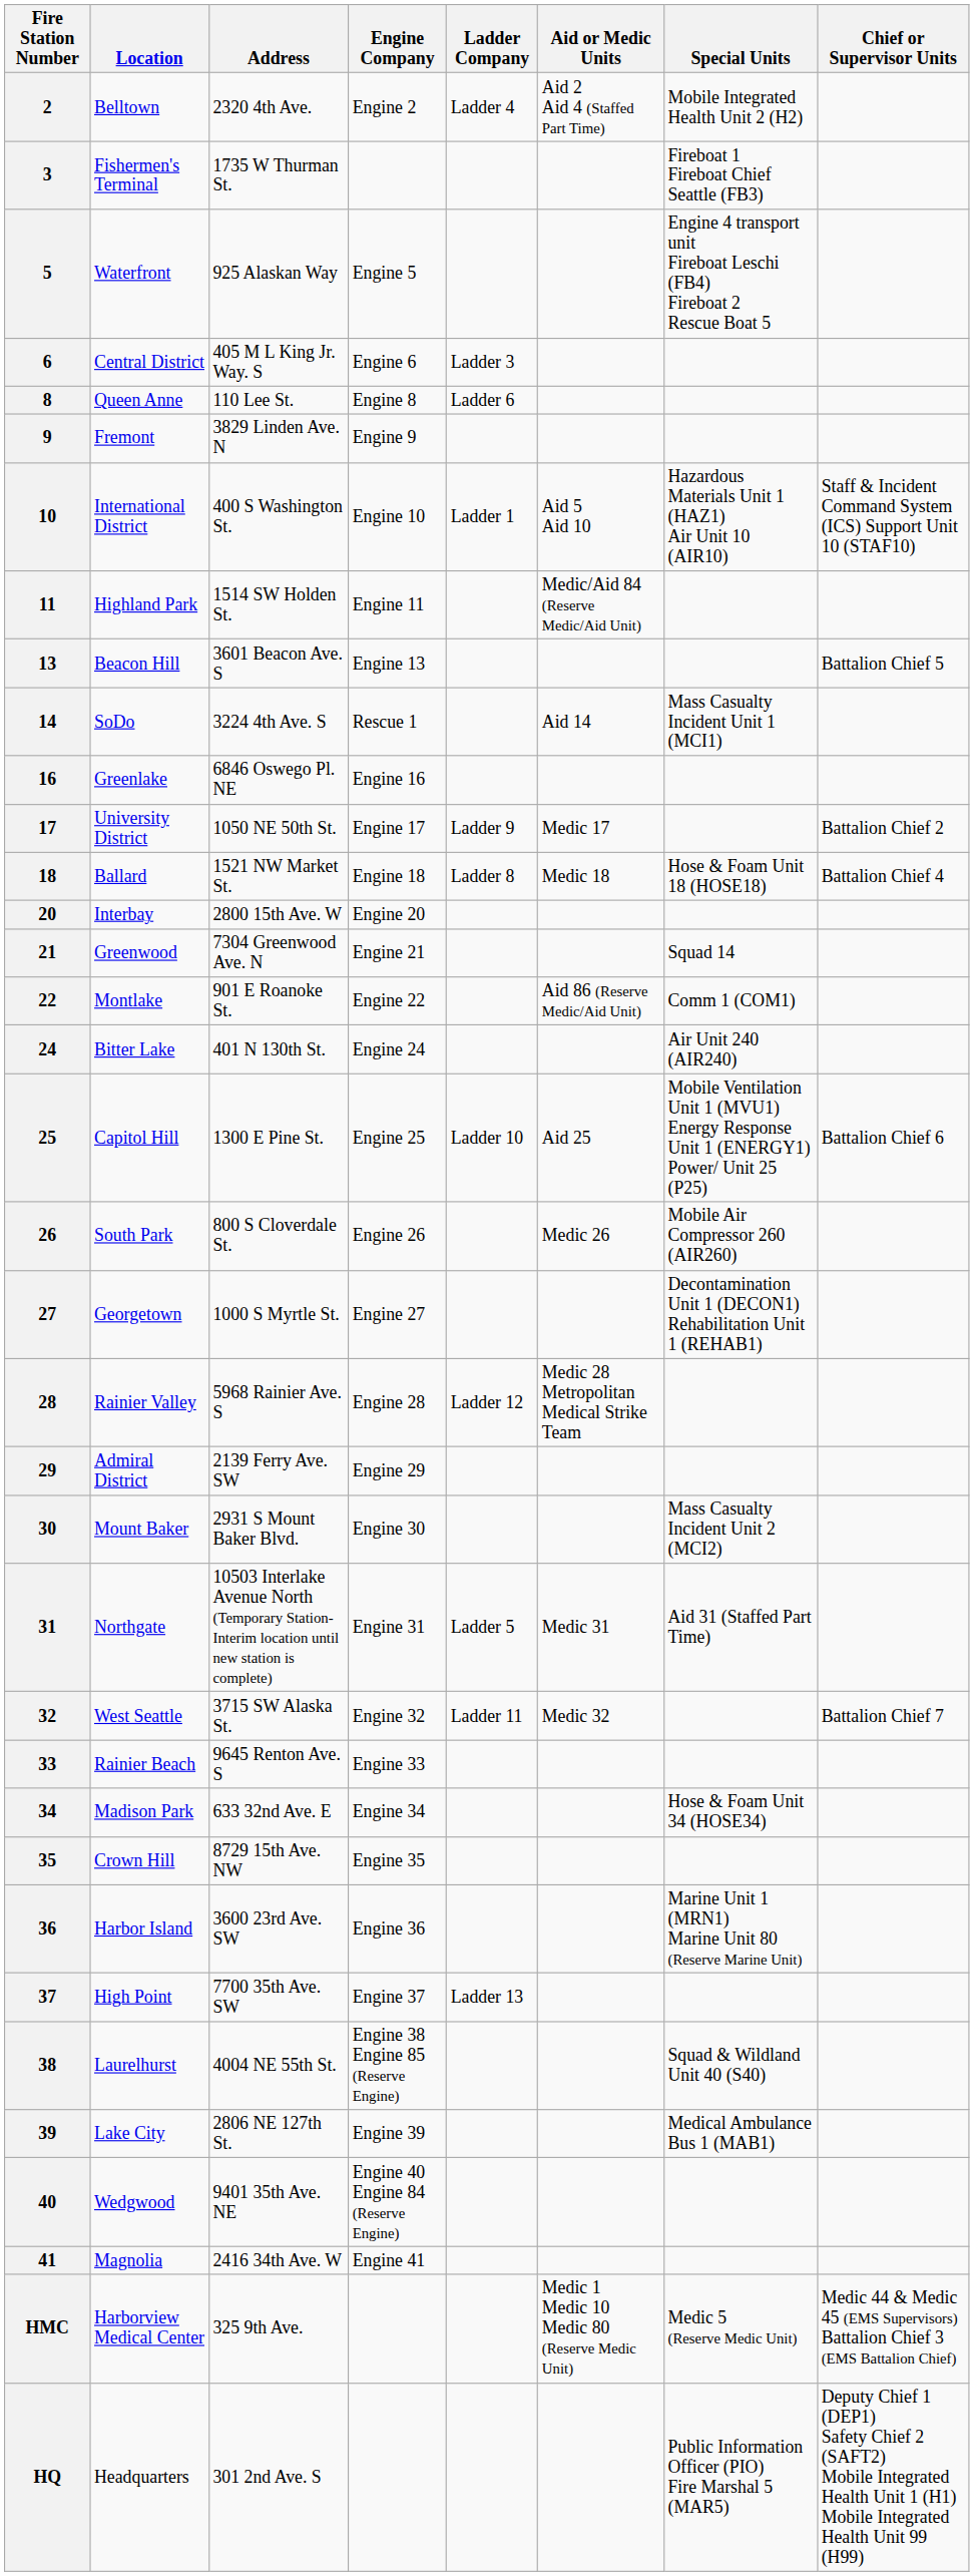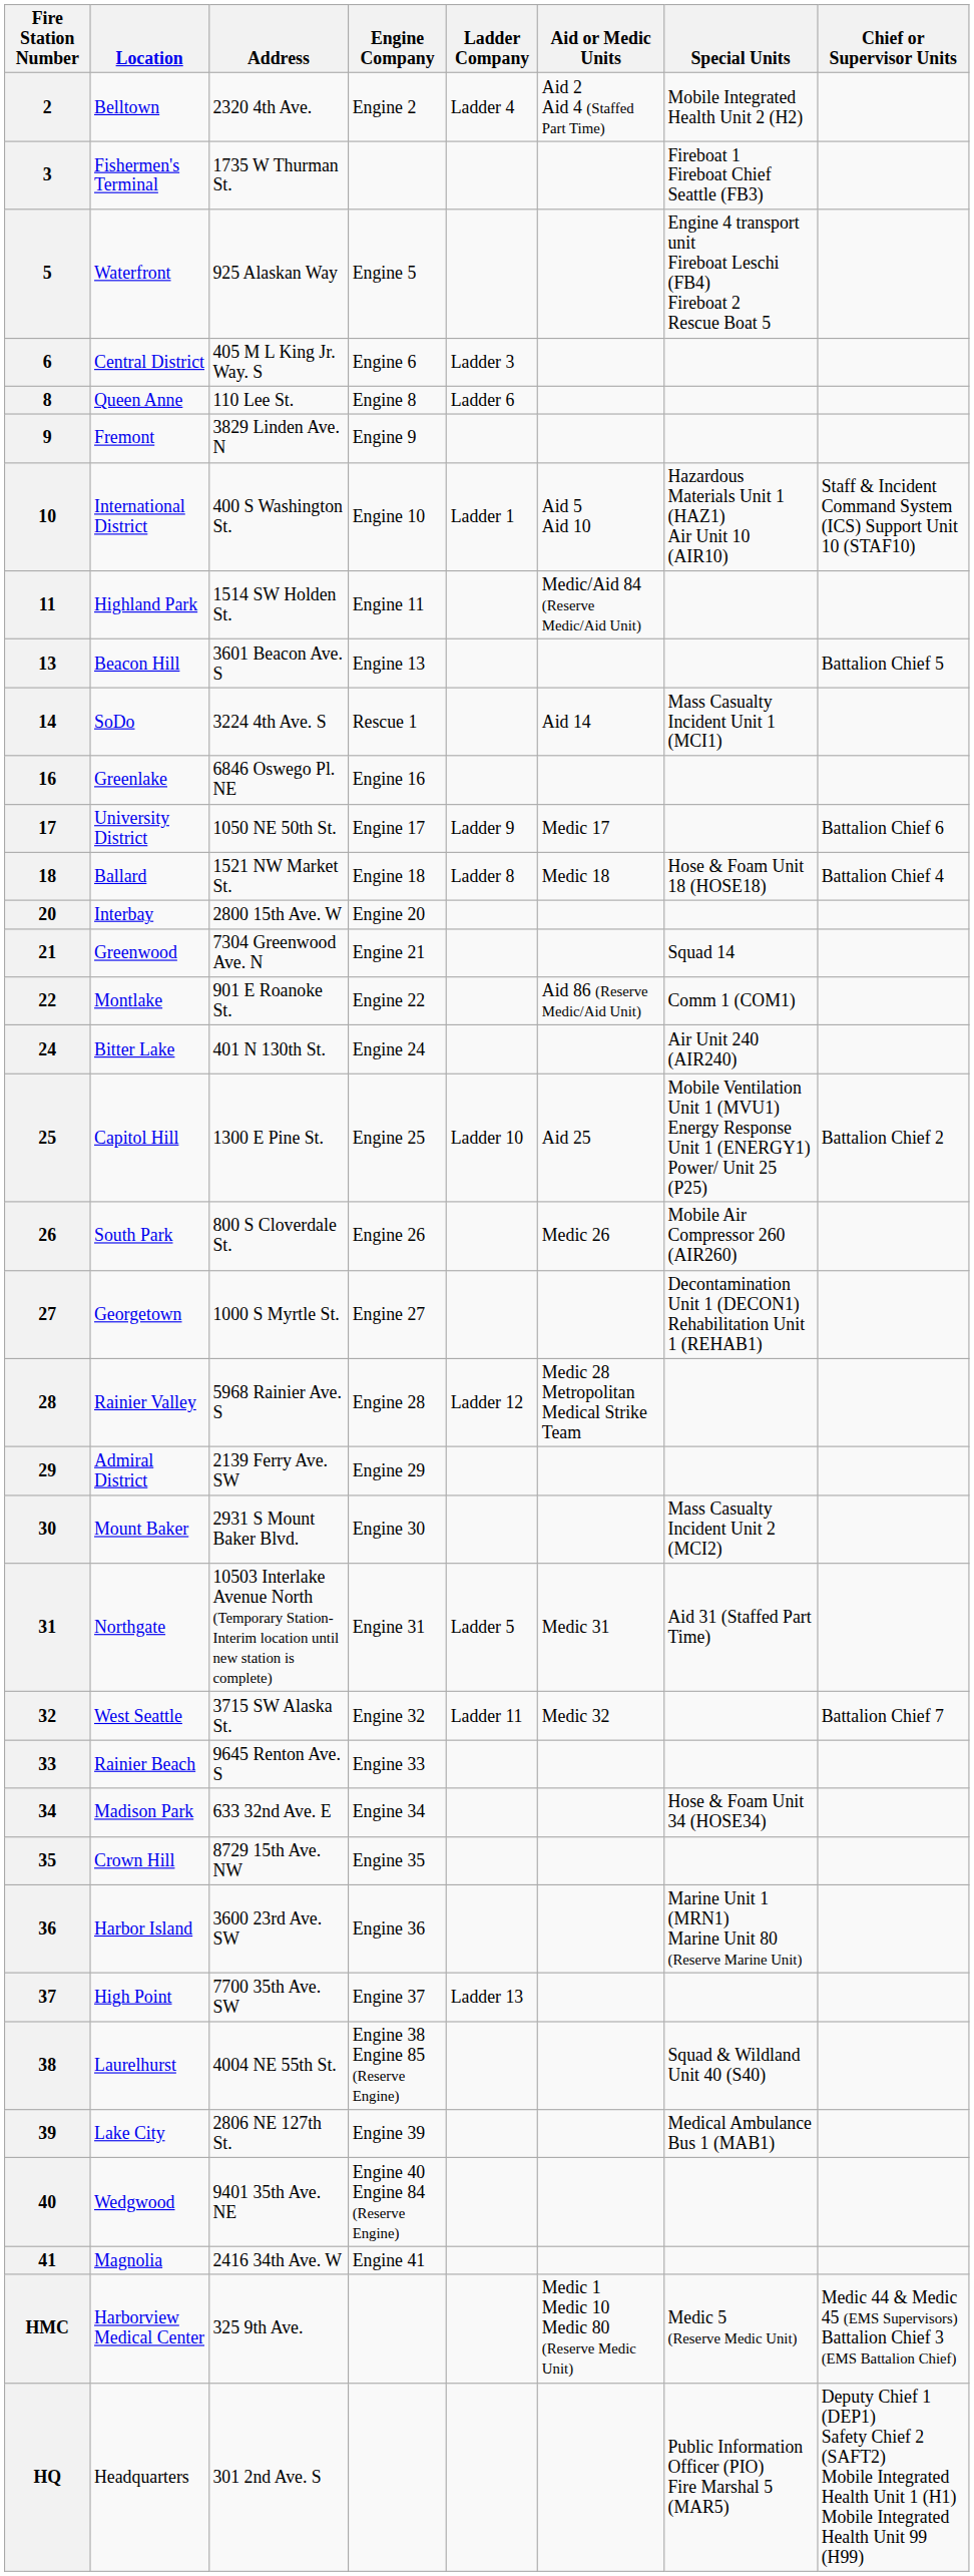17 | Chief or Supervisor Units: Battalion Chief 2 -> Battalion Chief 6
25 | Chief or Supervisor Units: Battalion Chief 6 -> Battalion Chief 2
